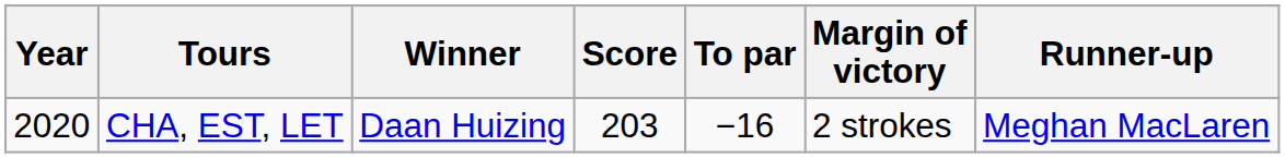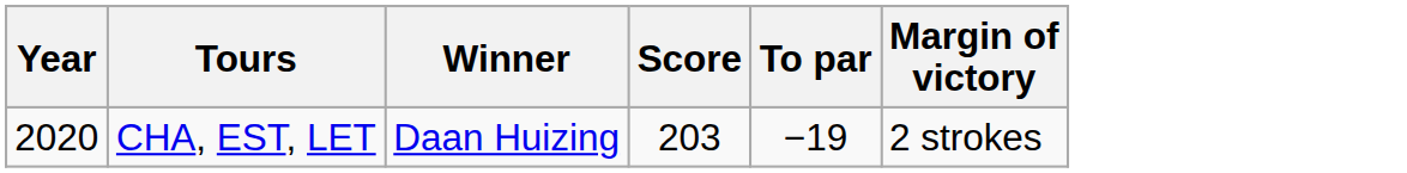- column: Runner-up | Meghan MacLaren
CHA, EST, LET | To par: −16 -> −19
